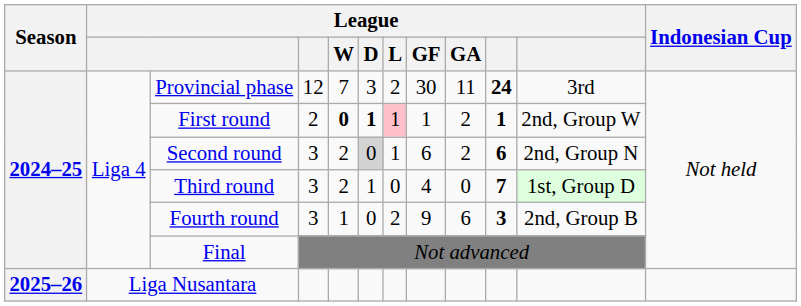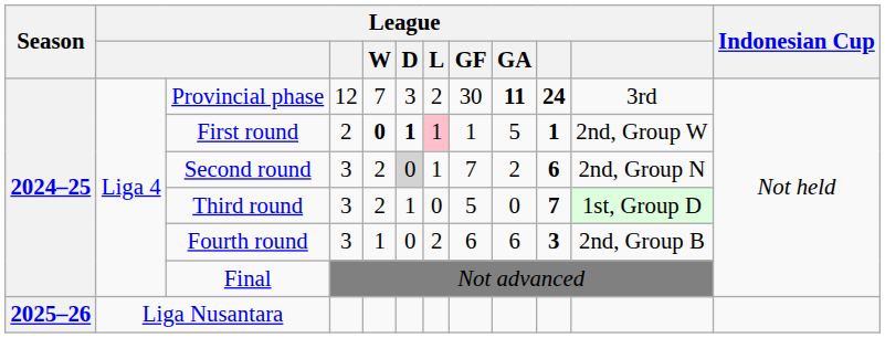Provincial phase | League / GA: normal -> bold
First round | League / GA: 2 -> 5
Second round | League / GF: 6 -> 7
Third round | League / GF: 4 -> 5
Fourth round | League / GF: 9 -> 6
